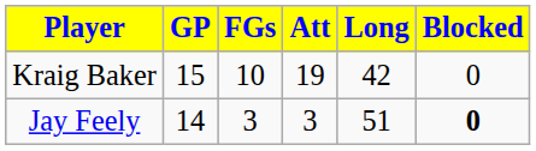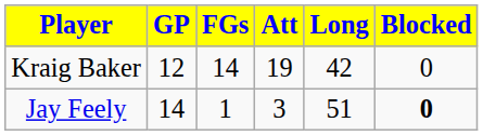Kraig Baker | GP: 15 -> 12
Kraig Baker | FGs: 10 -> 14
Jay Feely | FGs: 3 -> 1
